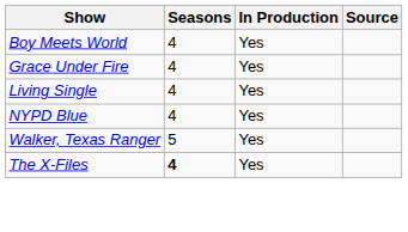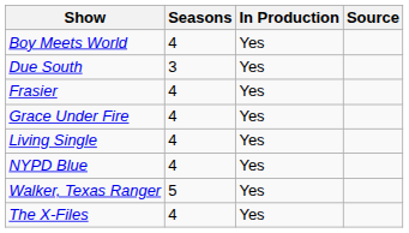+ row: Due South | 3 | Yes
+ row: Frasier | 4 | Yes
The X-Files | Seasons: bold -> normal
